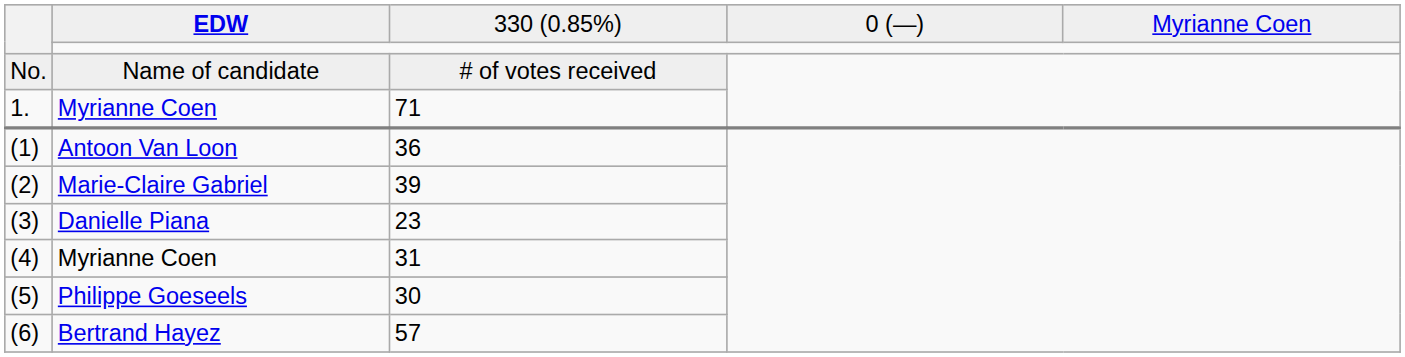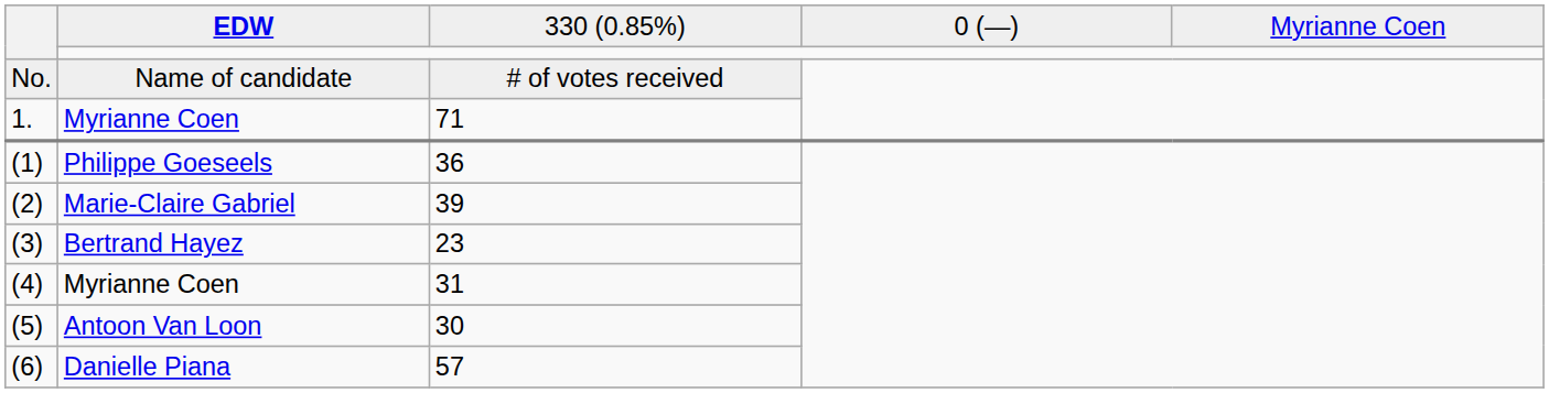(1) | column 2: Antoon Van Loon -> Philippe Goeseels
(3) | column 2: Danielle Piana -> Bertrand Hayez
(5) | column 2: Philippe Goeseels -> Antoon Van Loon
(6) | column 2: Bertrand Hayez -> Danielle Piana
